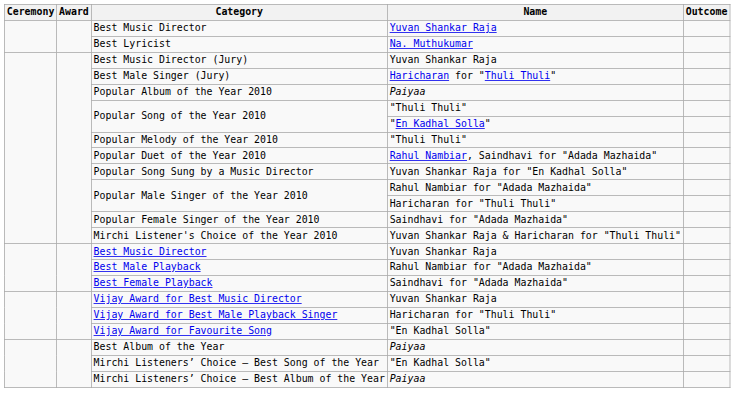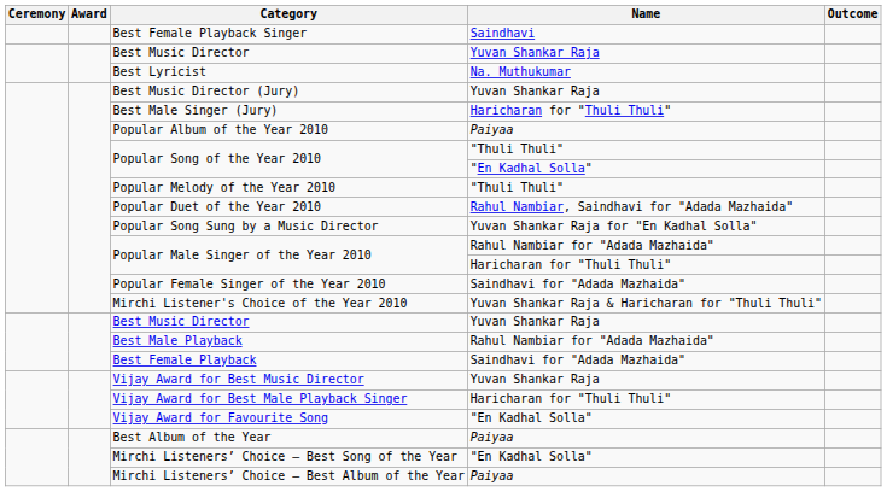+ row: Best Female Playback Singer | Saindhavi
